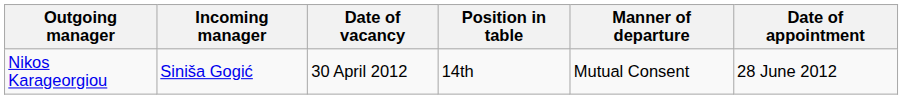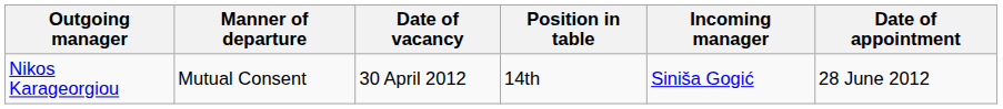columns swapped: Manner of departure <-> Incoming manager
